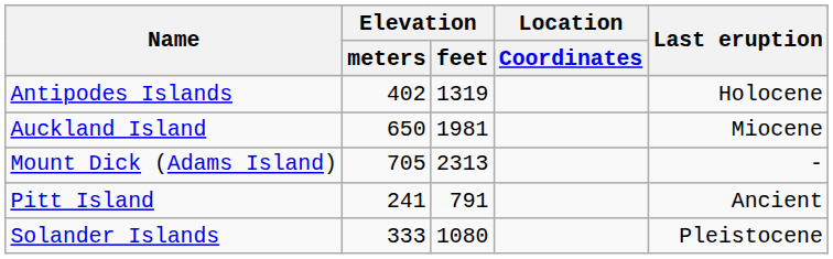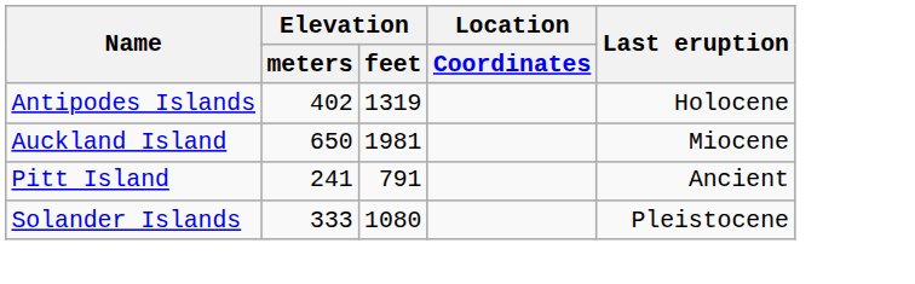- row: Mount Dick (Adams Island) | 705 | 2313 | -
